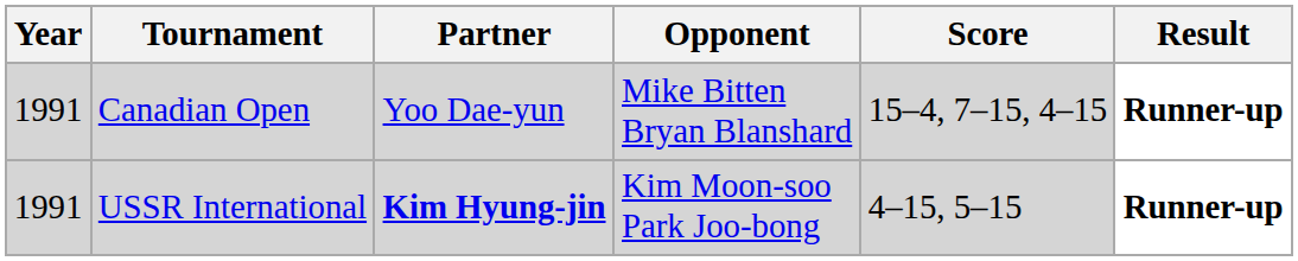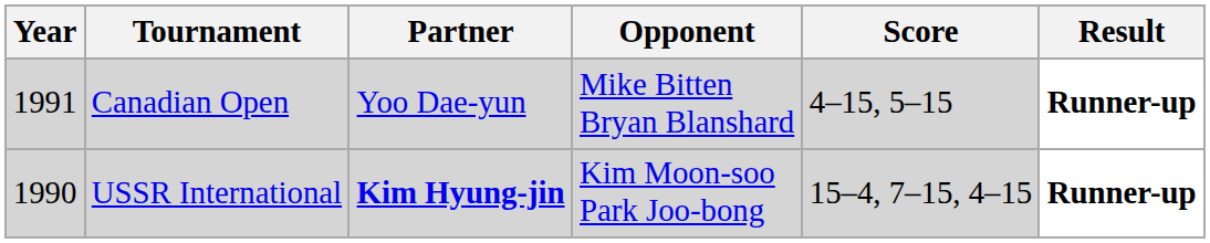Canadian Open | Score: 15–4, 7–15, 4–15 -> 4–15, 5–15
USSR International | Year: 1991 -> 1990
USSR International | Score: 4–15, 5–15 -> 15–4, 7–15, 4–15
